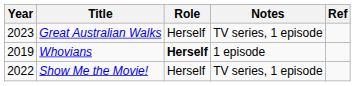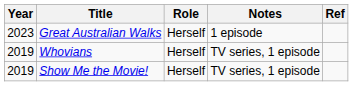Great Australian Walks | Notes: TV series, 1 episode -> 1 episode
Whovians | Role: bold -> normal
Whovians | Notes: 1 episode -> TV series, 1 episode
Show Me the Movie! | Year: 2022 -> 2019
